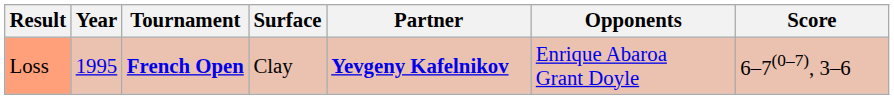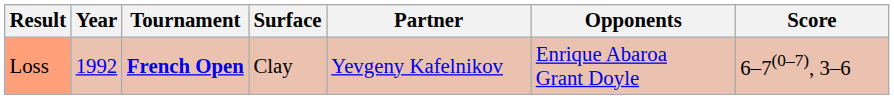Loss | Year: 1995 -> 1992
Loss | Partner: bold -> normal
